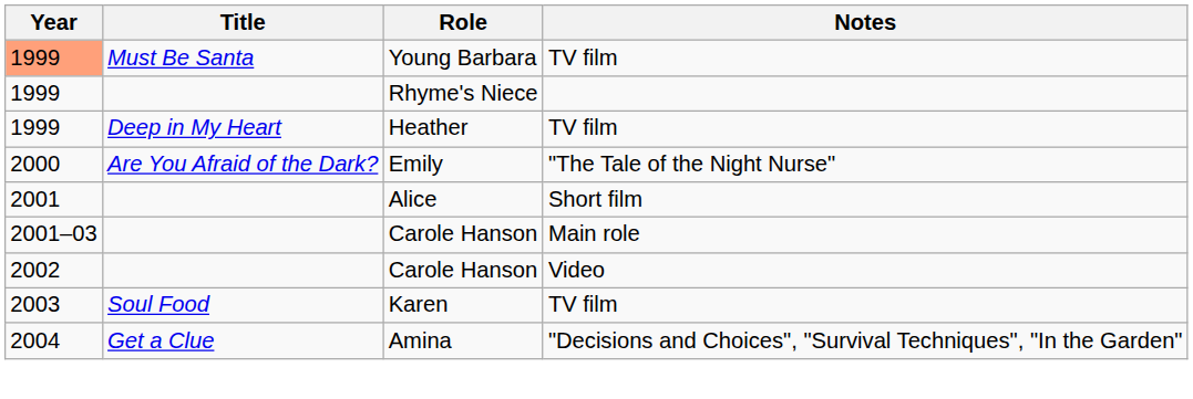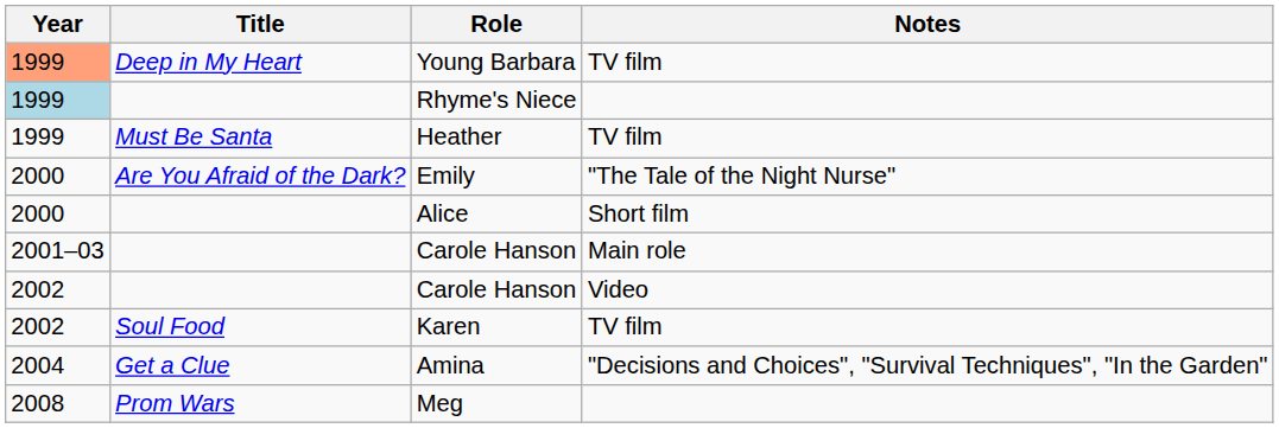Young Barbara | Title: Must Be Santa -> Deep in My Heart
Rhyme's Niece | Year: no background -> lightblue background
Heather | Title: Deep in My Heart -> Must Be Santa
Alice | Year: 2001 -> 2000
Karen | Year: 2003 -> 2002
+ row: 2008 | Prom Wars | Meg
